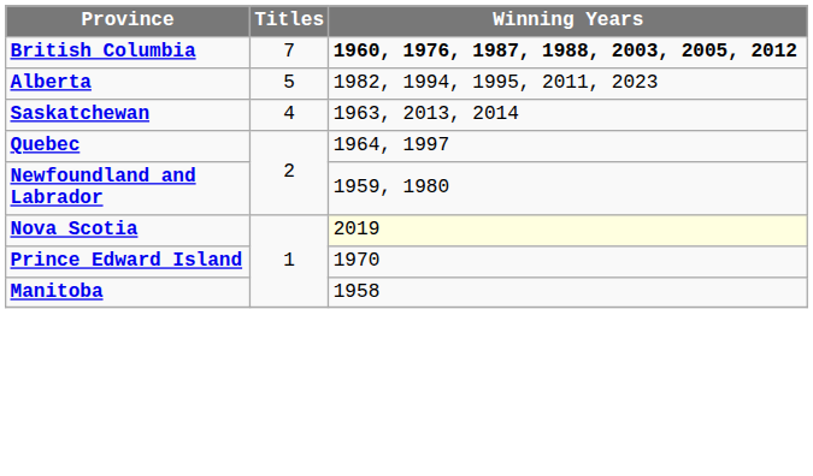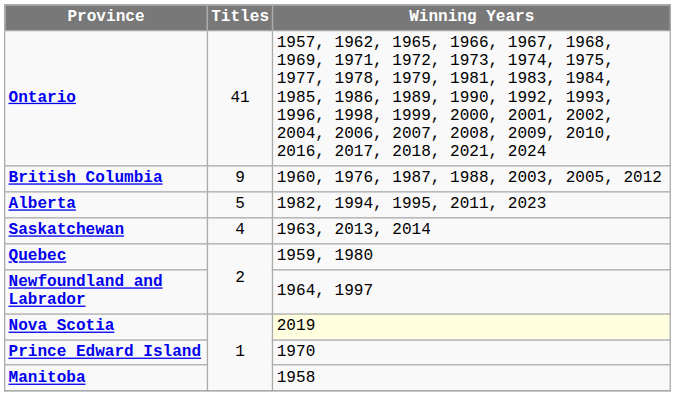+ row: Ontario | 41 | 1957, 1962, 1965, 1966, 1967, 1968, 1969, 1971, 1972, 1973, 1974, 1975, 1977, 1978, 1979, 1981, 1983, 1984, 1985, 1986, 1989, 1990, 1992, 1993, 1996, 1998, 1999, 2000, 2001, 2002, 2004, 2006, 2007, 2008, 2009, 2010, 2016, 2017, 2018, 2021, 2024
British Columbia | Titles: 7 -> 9
British Columbia | Winning Years: bold -> normal
Quebec | Winning Years: 1964, 1997 -> 1959, 1980
Newfoundland and Labrador | Winning Years: 1959, 1980 -> 1964, 1997
